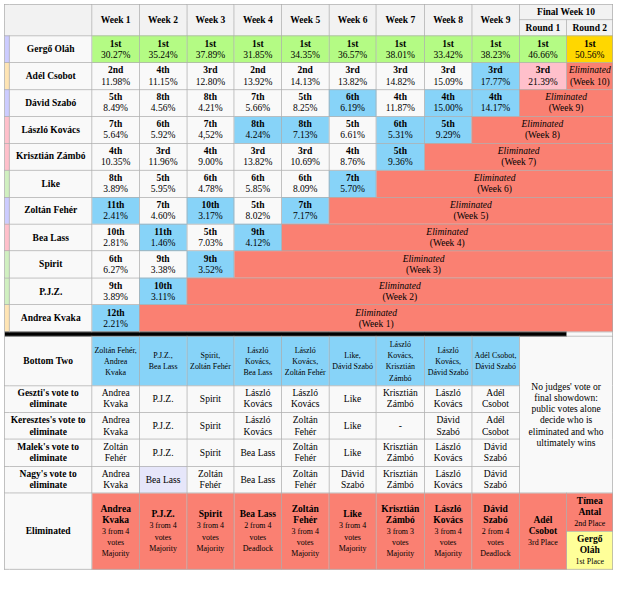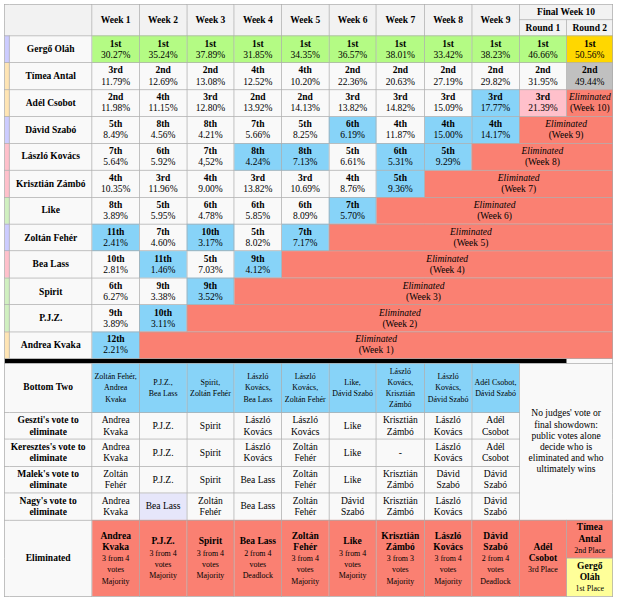+ row: Tímea Antal | 3rd 11.79% | 2nd 12.69% | 2nd 13.08% | 4th 12.52% | 4th 10.20% | 2nd 22.36% | 2nd 20.63% | 2nd 27.19% | 2nd 29.82% | 2nd 31.95% | 2nd 49.44%
Keresztes's vote to eliminate | Week 8: Dávid Szabó -> László Kovács
Malek's vote to eliminate | Week 8: László Kovács -> Dávid Szabó
